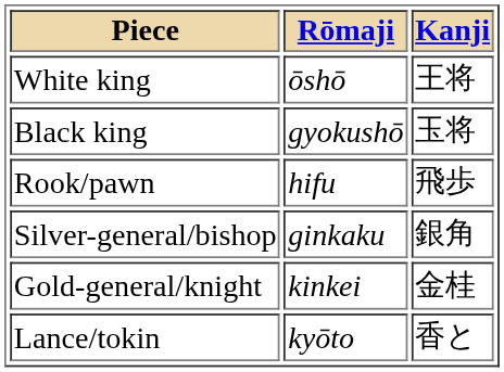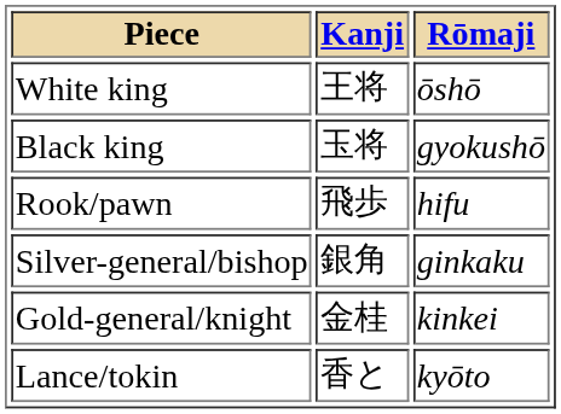columns swapped: Kanji <-> Rōmaji
